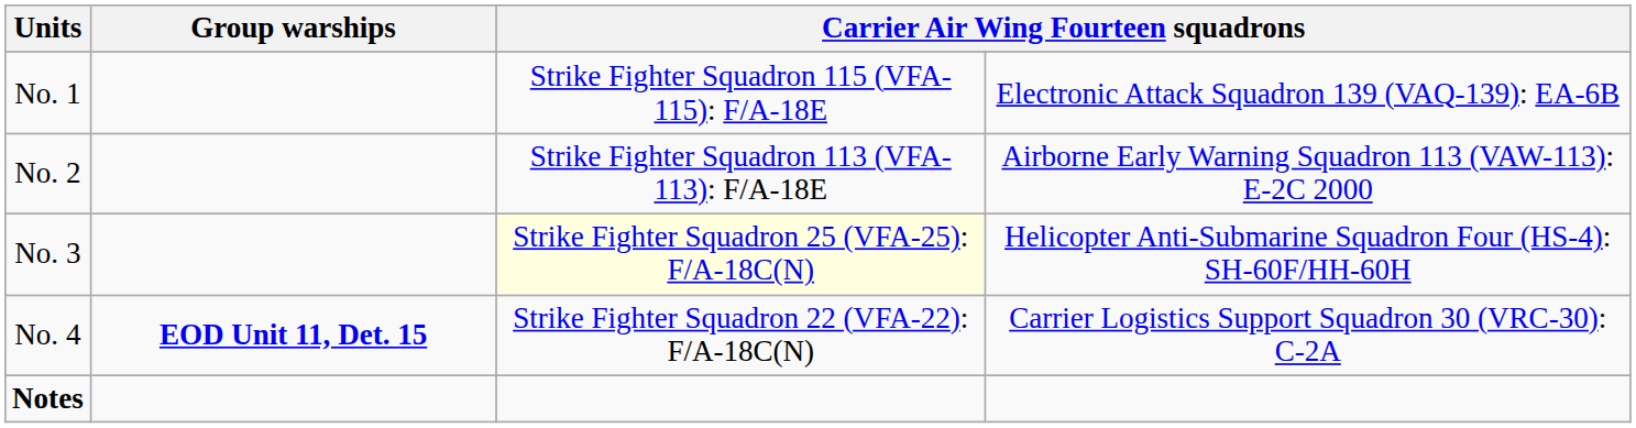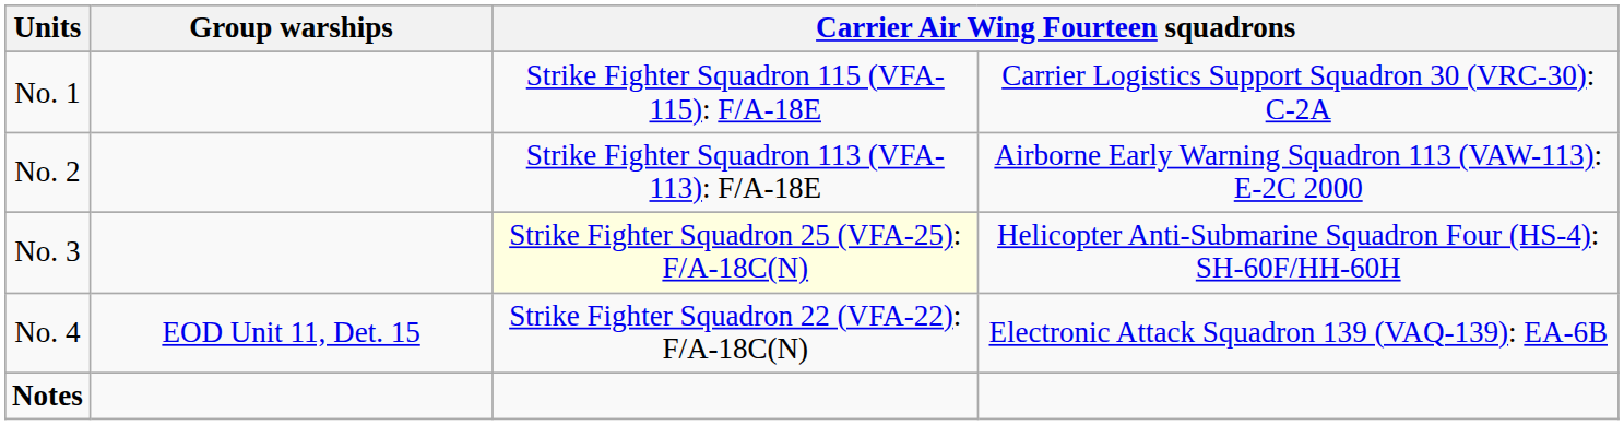No. 1 | column 4: Electronic Attack Squadron 139 (VAQ-139): EA-6B -> Carrier Logistics Support Squadron 30 (VRC-30): C-2A
No. 4 | Group warships: bold -> normal
No. 4 | column 4: Carrier Logistics Support Squadron 30 (VRC-30): C-2A -> Electronic Attack Squadron 139 (VAQ-139): EA-6B
